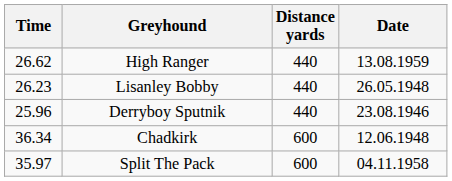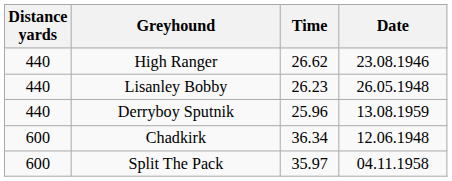columns swapped: Distance yards <-> Time
High Ranger | Date: 13.08.1959 -> 23.08.1946
Derryboy Sputnik | Date: 23.08.1946 -> 13.08.1959
